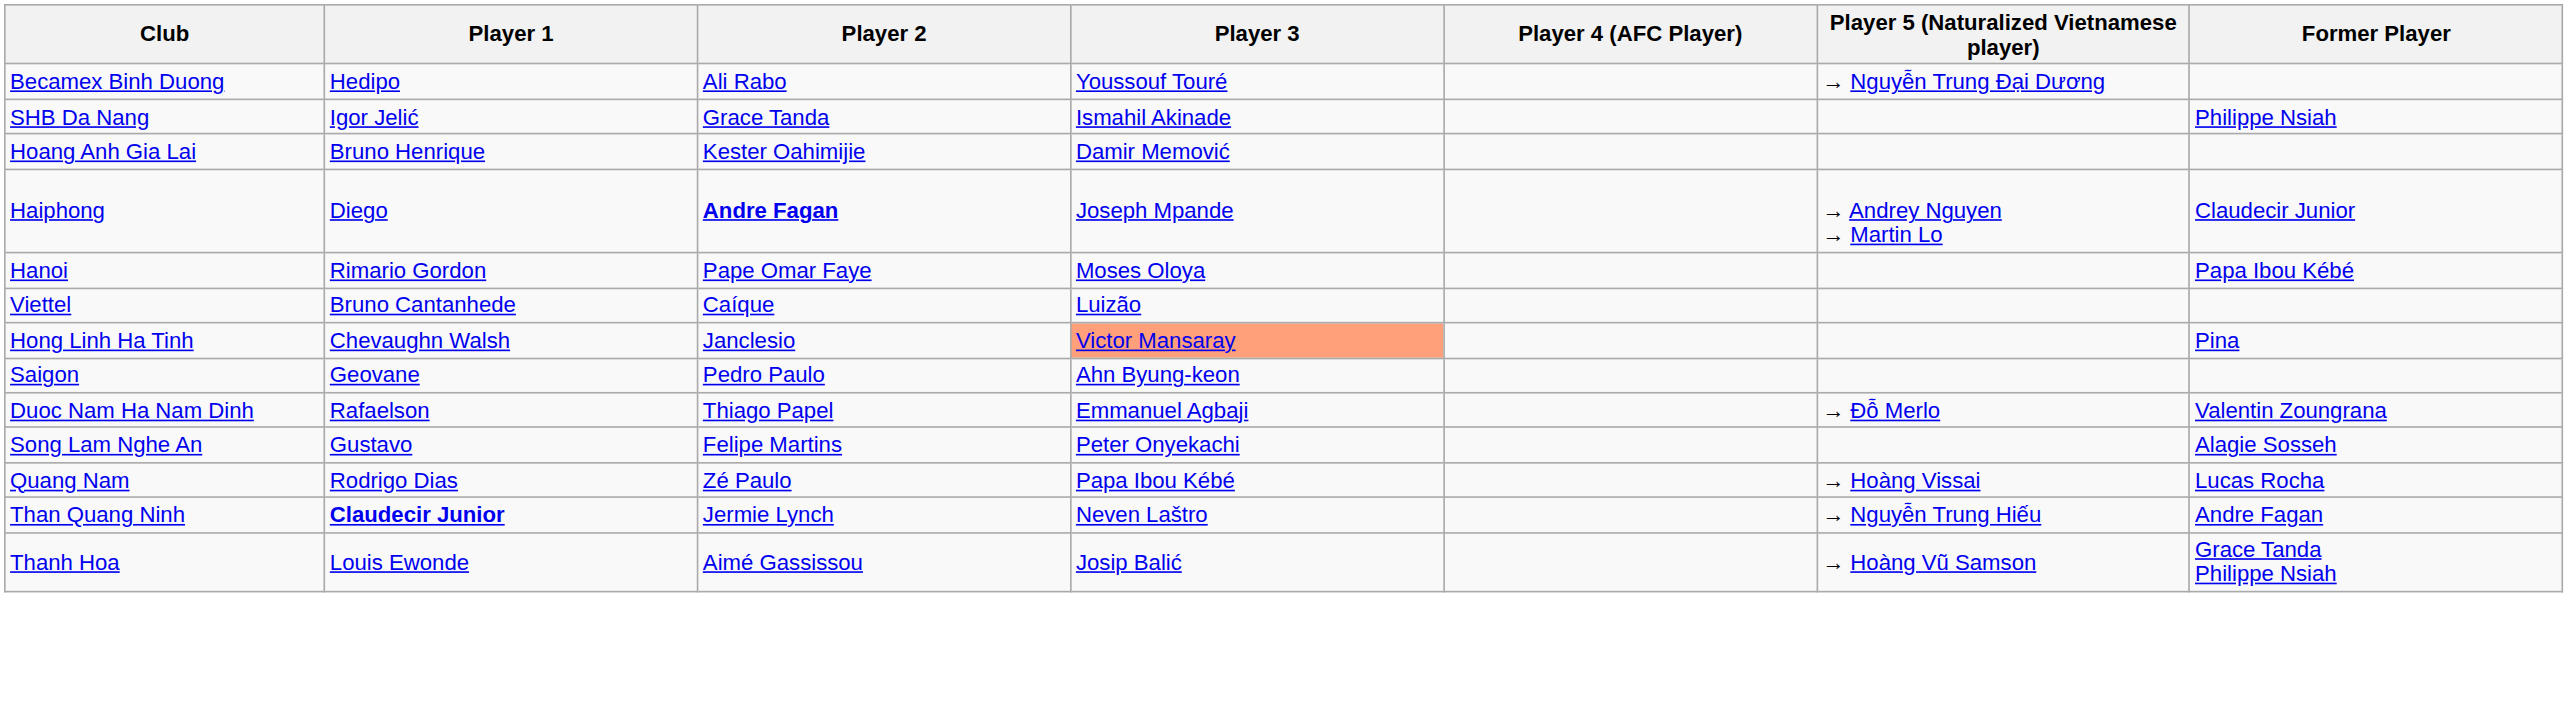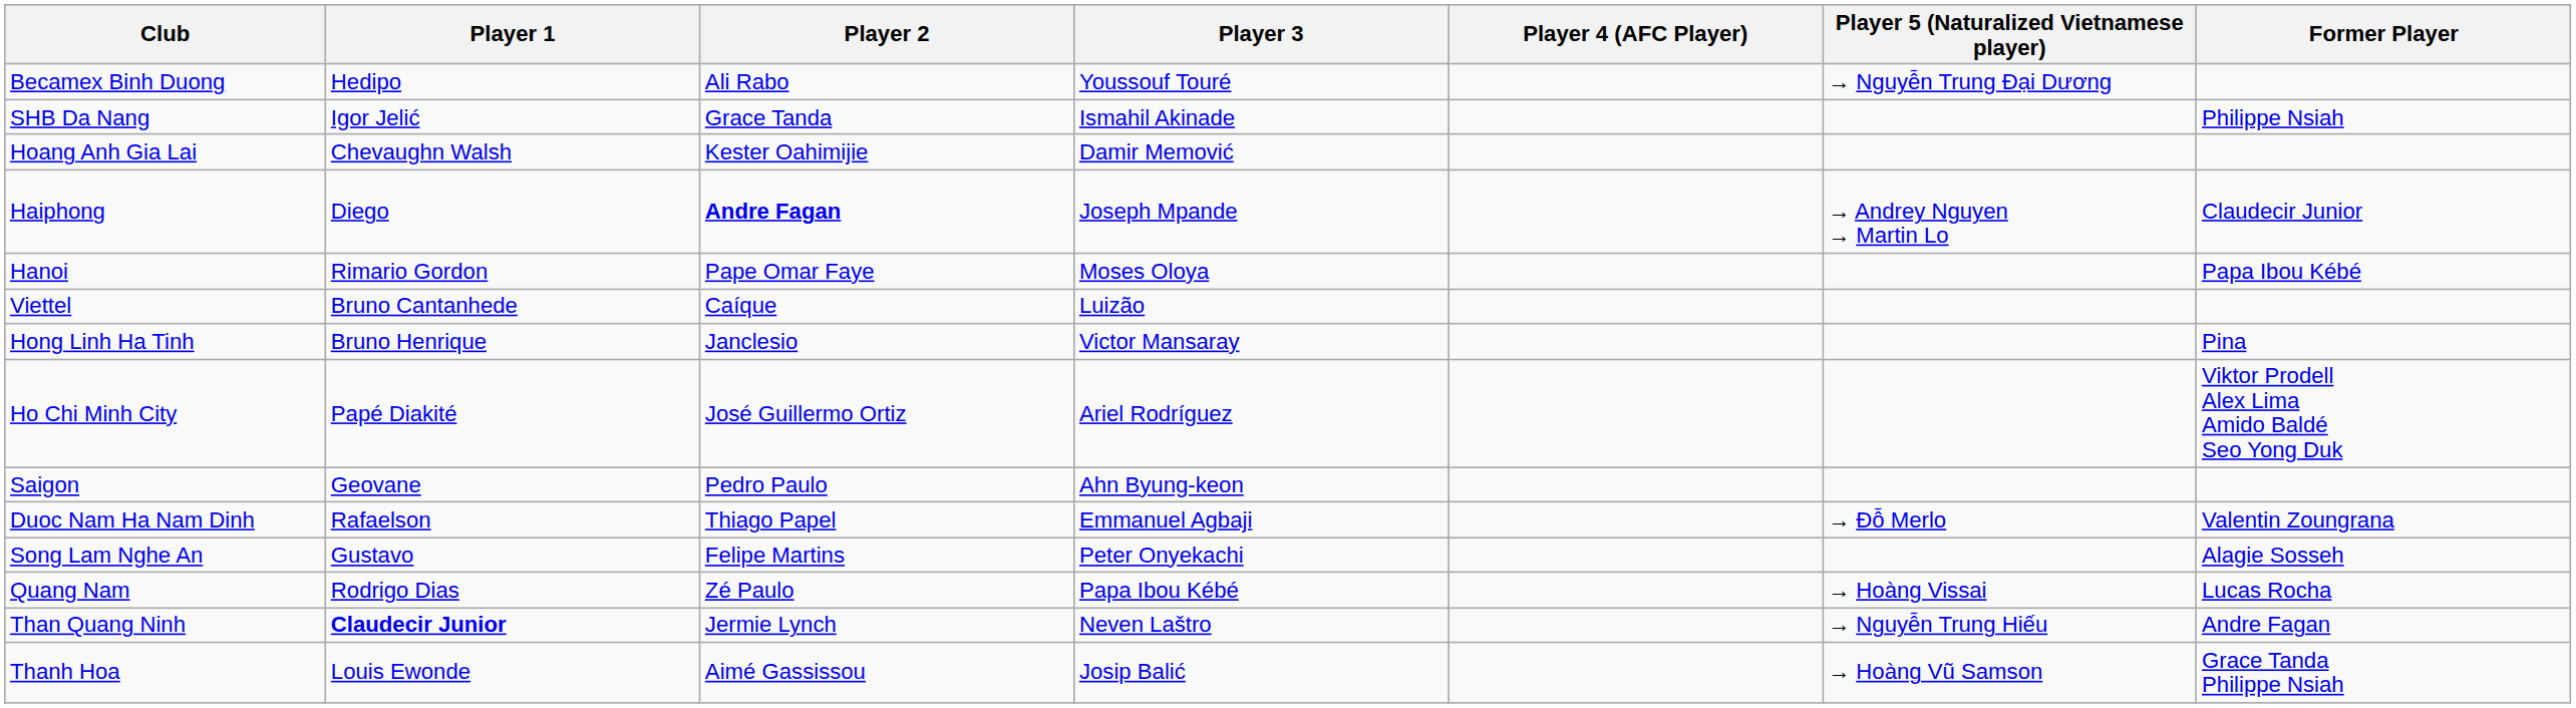Hoang Anh Gia Lai | Player 1: Bruno Henrique -> Chevaughn Walsh
Hong Linh Ha Tinh | Player 1: Chevaughn Walsh -> Bruno Henrique
Hong Linh Ha Tinh | Player 3: lightsalmon background -> no background
+ row: Ho Chi Minh City | Papé Diakité | José Guillermo Ortiz | Ariel Rodríguez | Viktor Prodell Alex Lima Amido Baldé Seo Yong Duk
